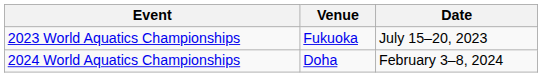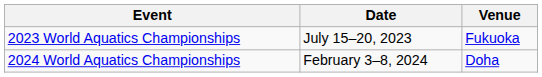columns swapped: Date <-> Venue
